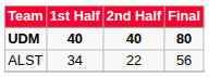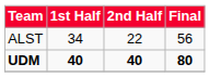rows swapped: ALST <-> UDM
